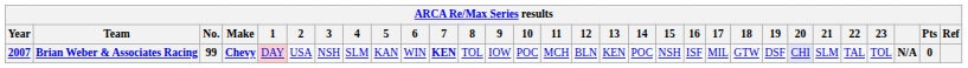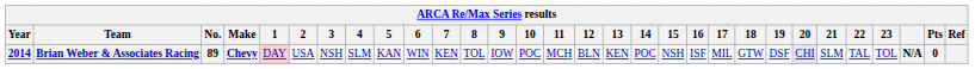Brian Weber & Associates Racing | Year: 2007 -> 2014
Brian Weber & Associates Racing | No.: 99 -> 89
Brian Weber & Associates Racing | 7: bold -> normal
